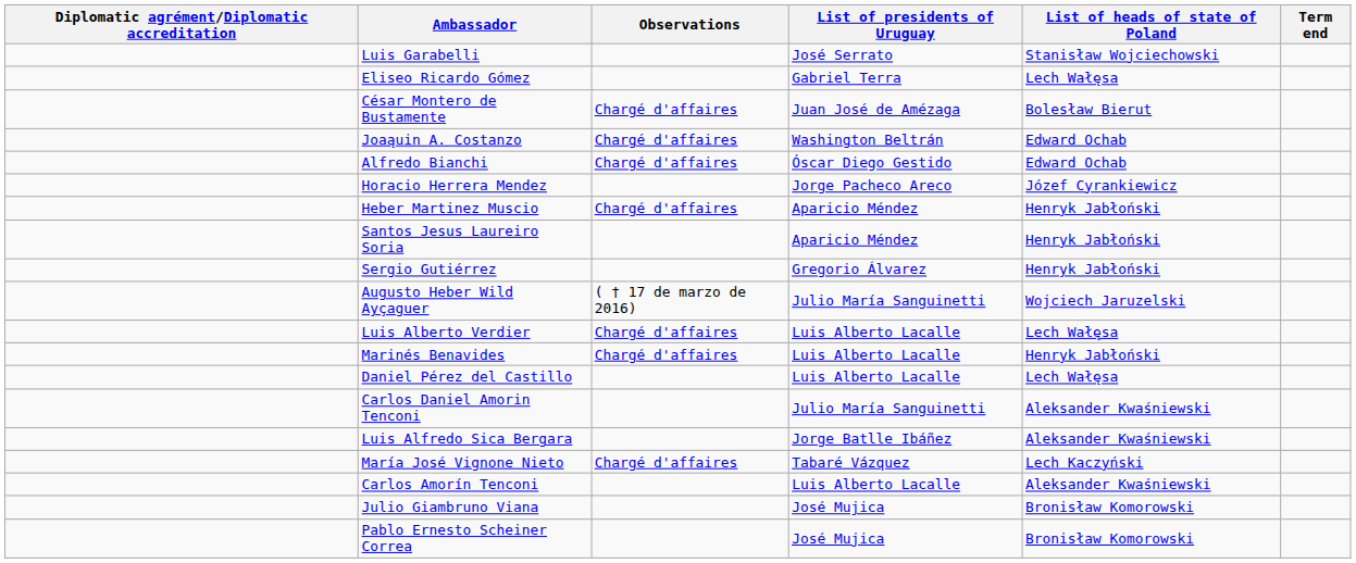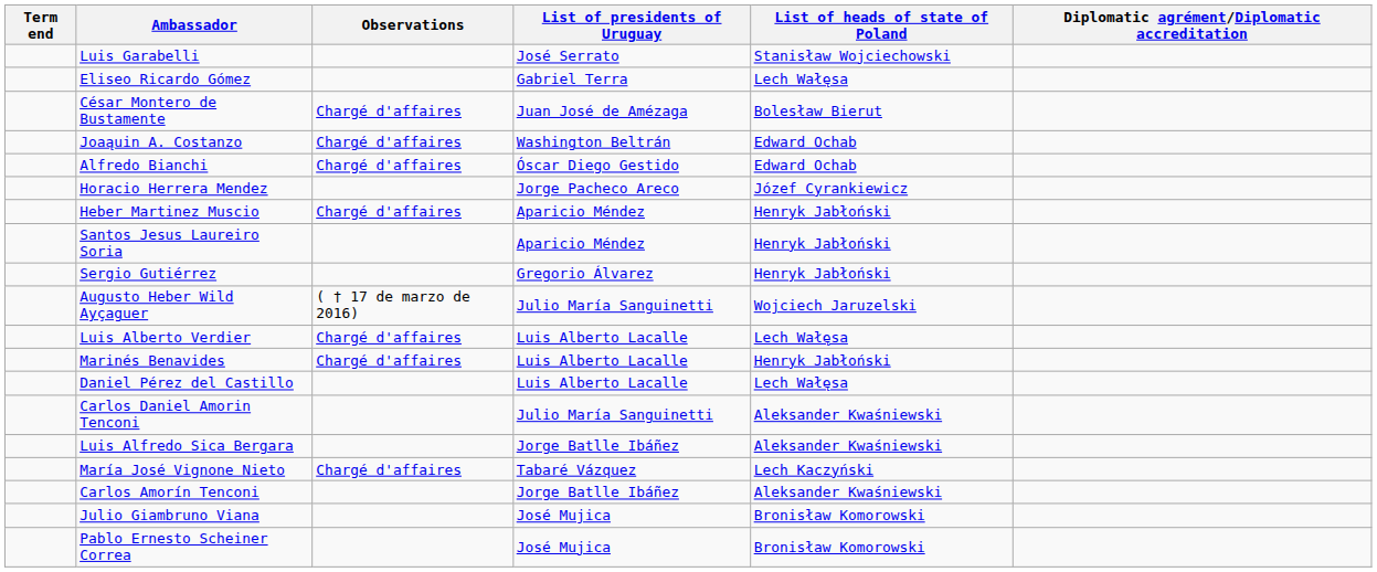columns swapped: Diplomatic agrément/Diplomatic accreditation <-> Term end
Carlos Amorín Tenconi | List of presidents of Uruguay: Luis Alberto Lacalle -> Jorge Batlle Ibáñez
